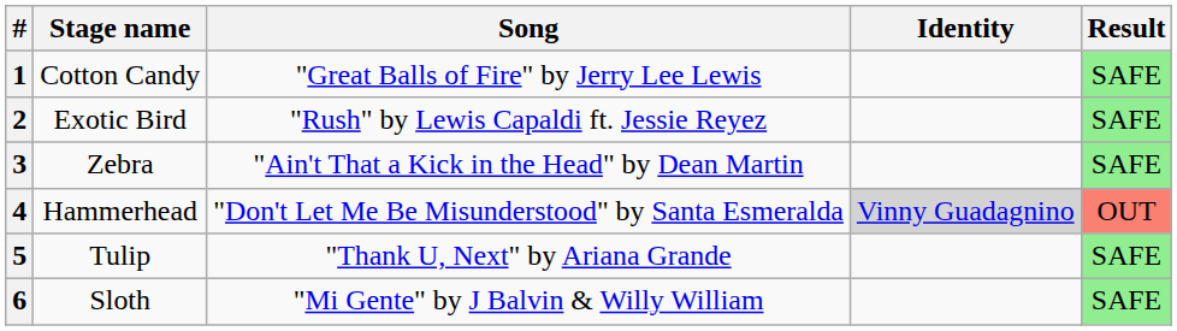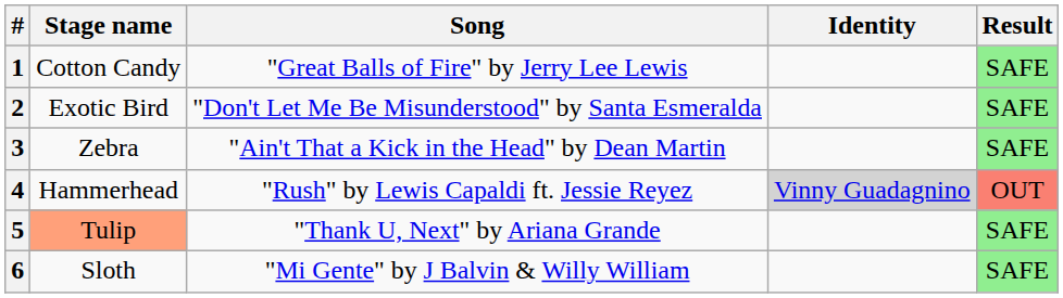2 | Song: "Rush" by Lewis Capaldi ft. Jessie Reyez -> "Don't Let Me Be Misunderstood" by Santa Esmeralda
4 | Song: "Don't Let Me Be Misunderstood" by Santa Esmeralda -> "Rush" by Lewis Capaldi ft. Jessie Reyez
5 | Stage name: no background -> lightsalmon background
